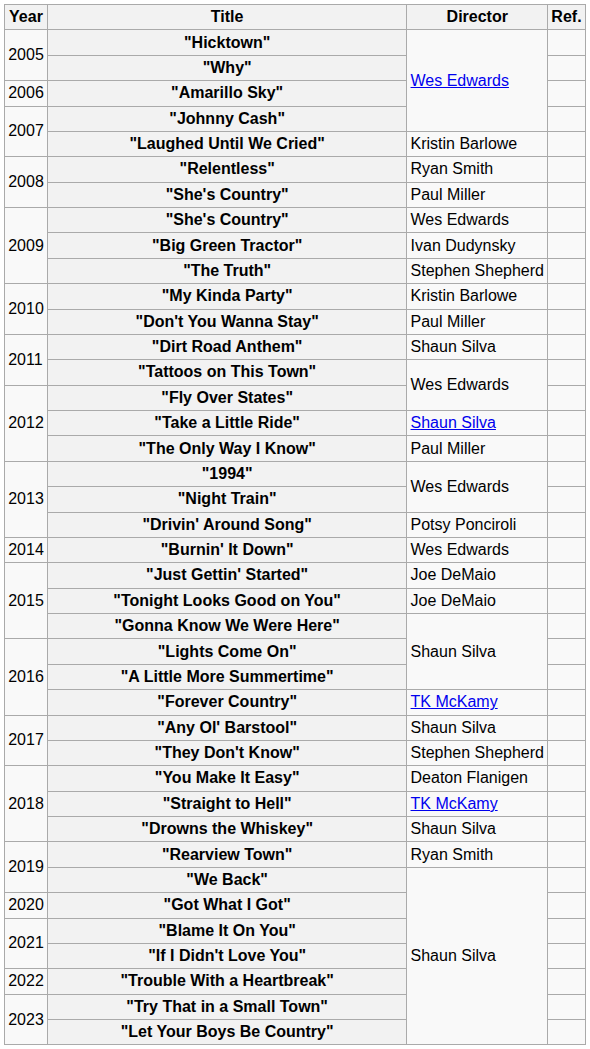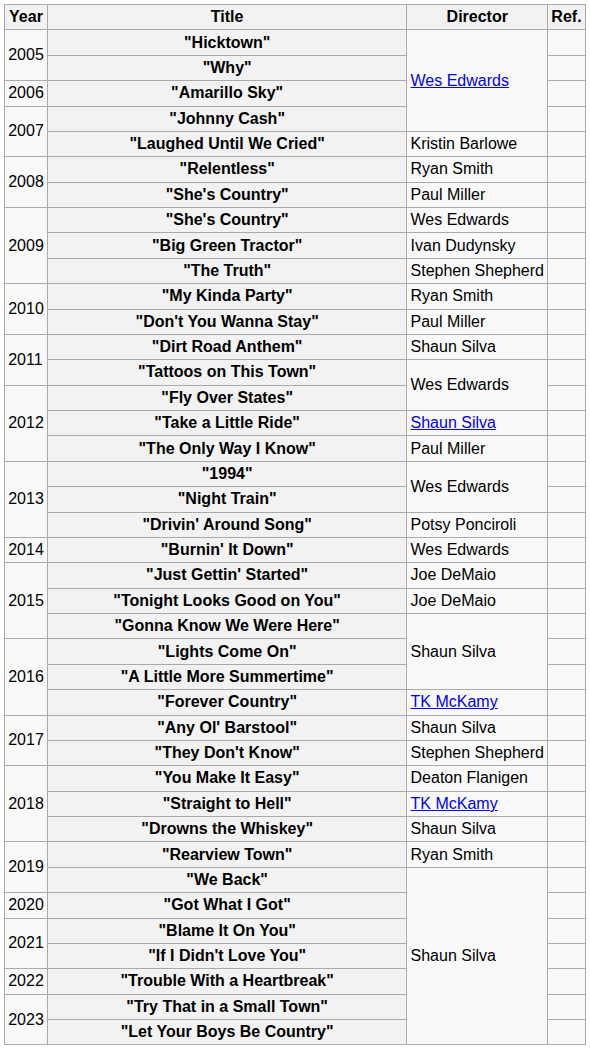"My Kinda Party" | Director: Kristin Barlowe -> Ryan Smith
